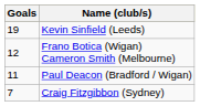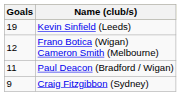Craig Fitzgibbon (Sydney) | Goals: 7 -> 9
